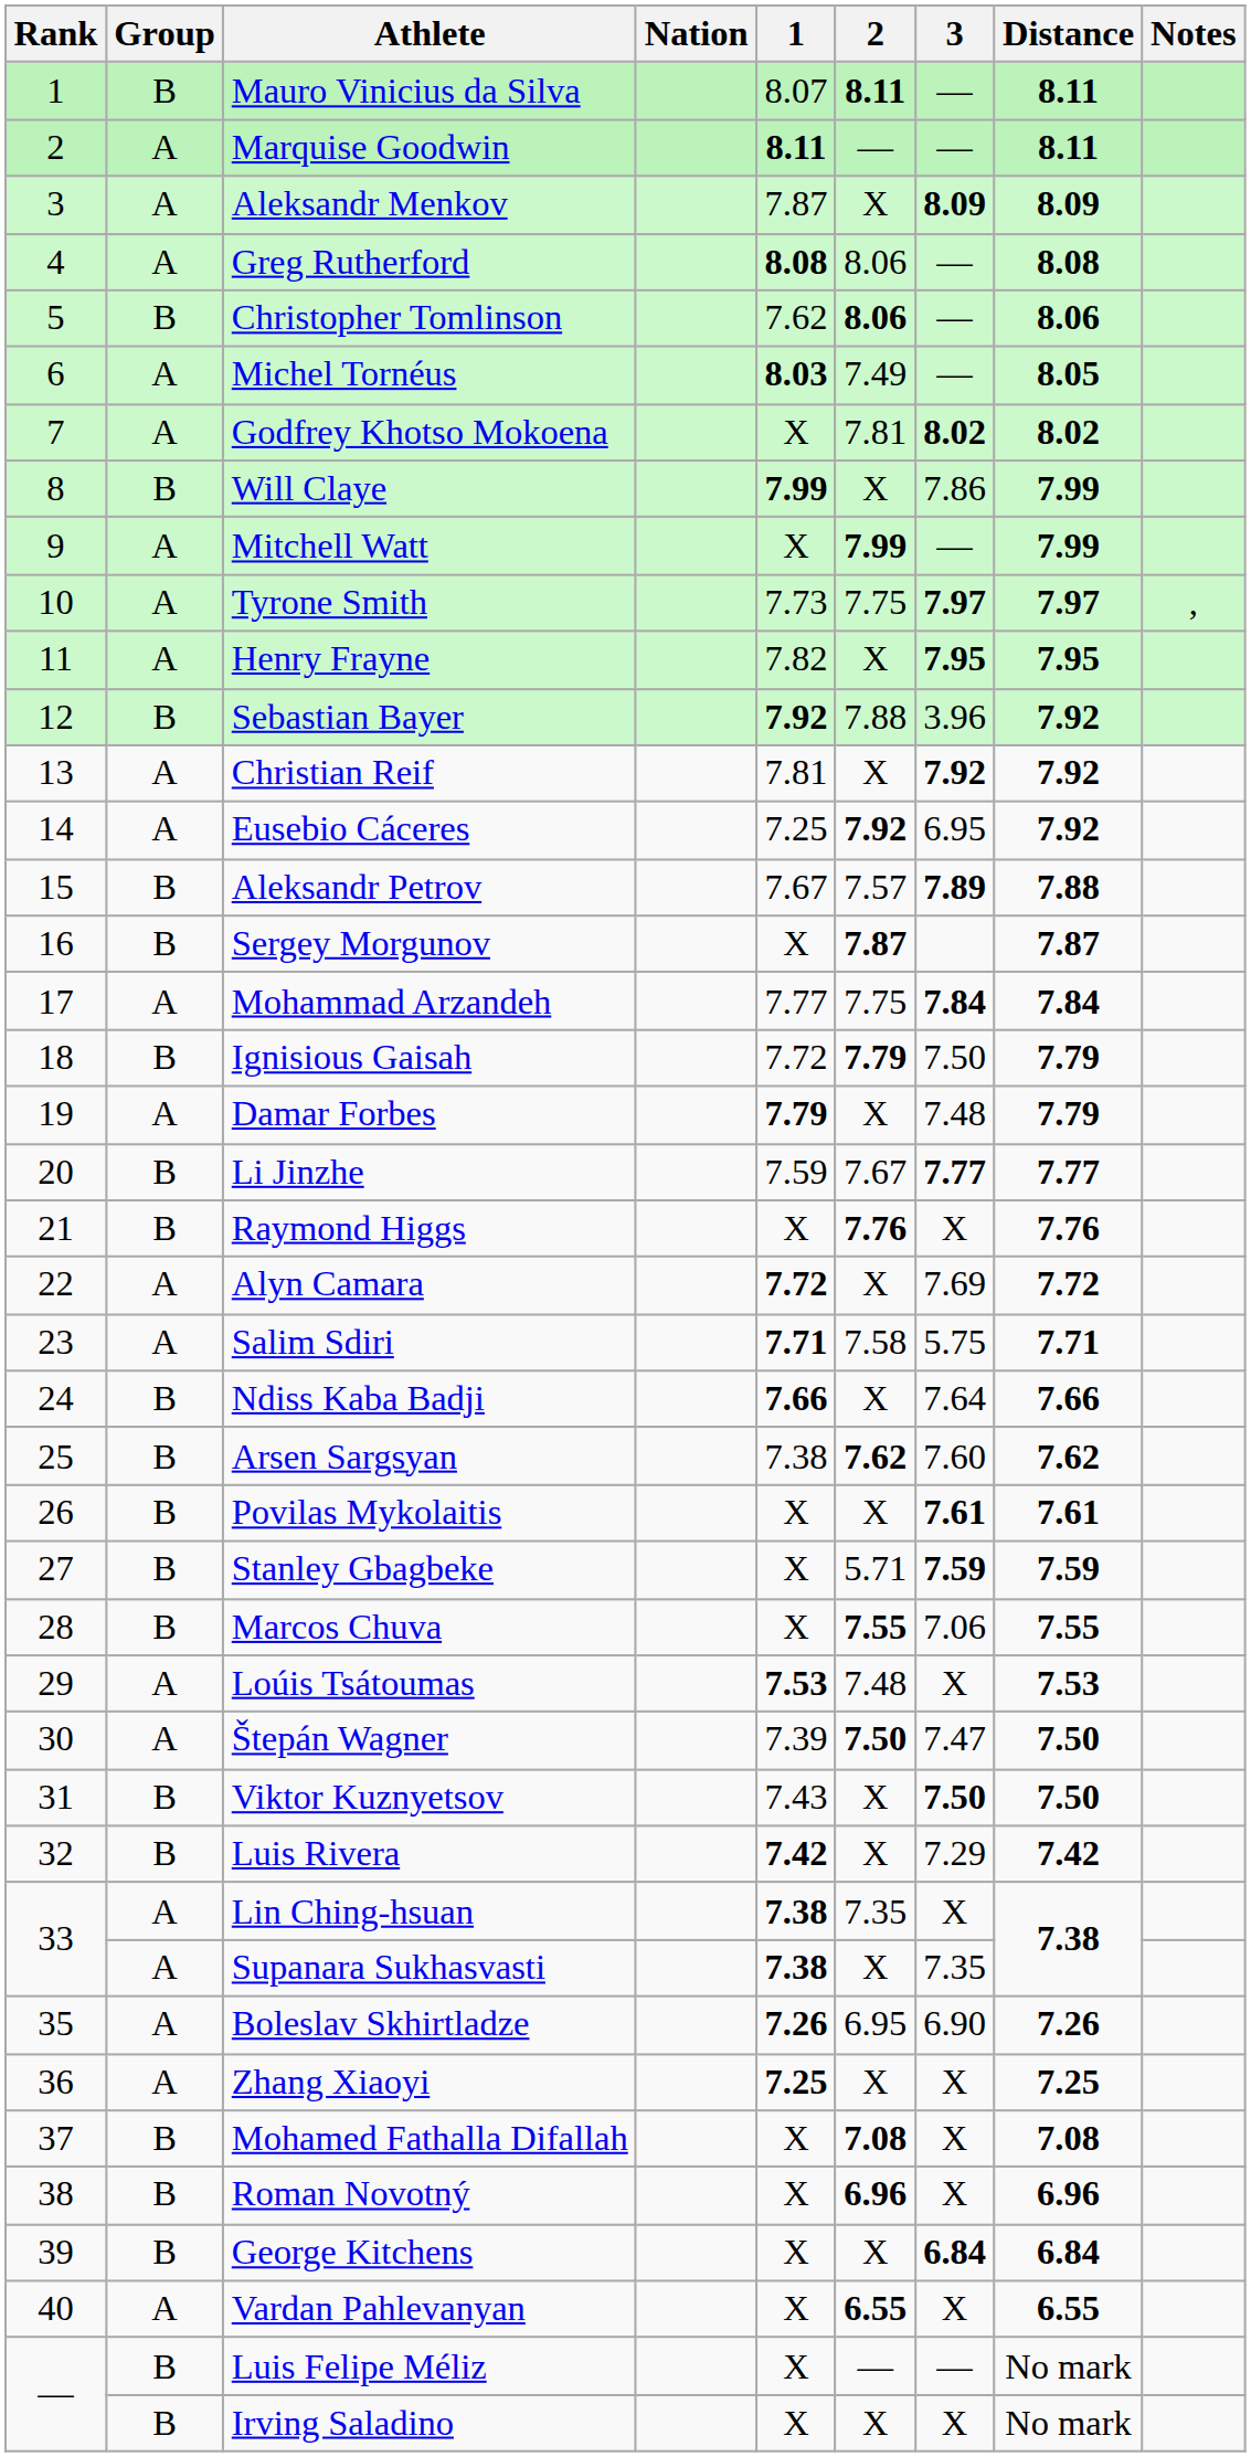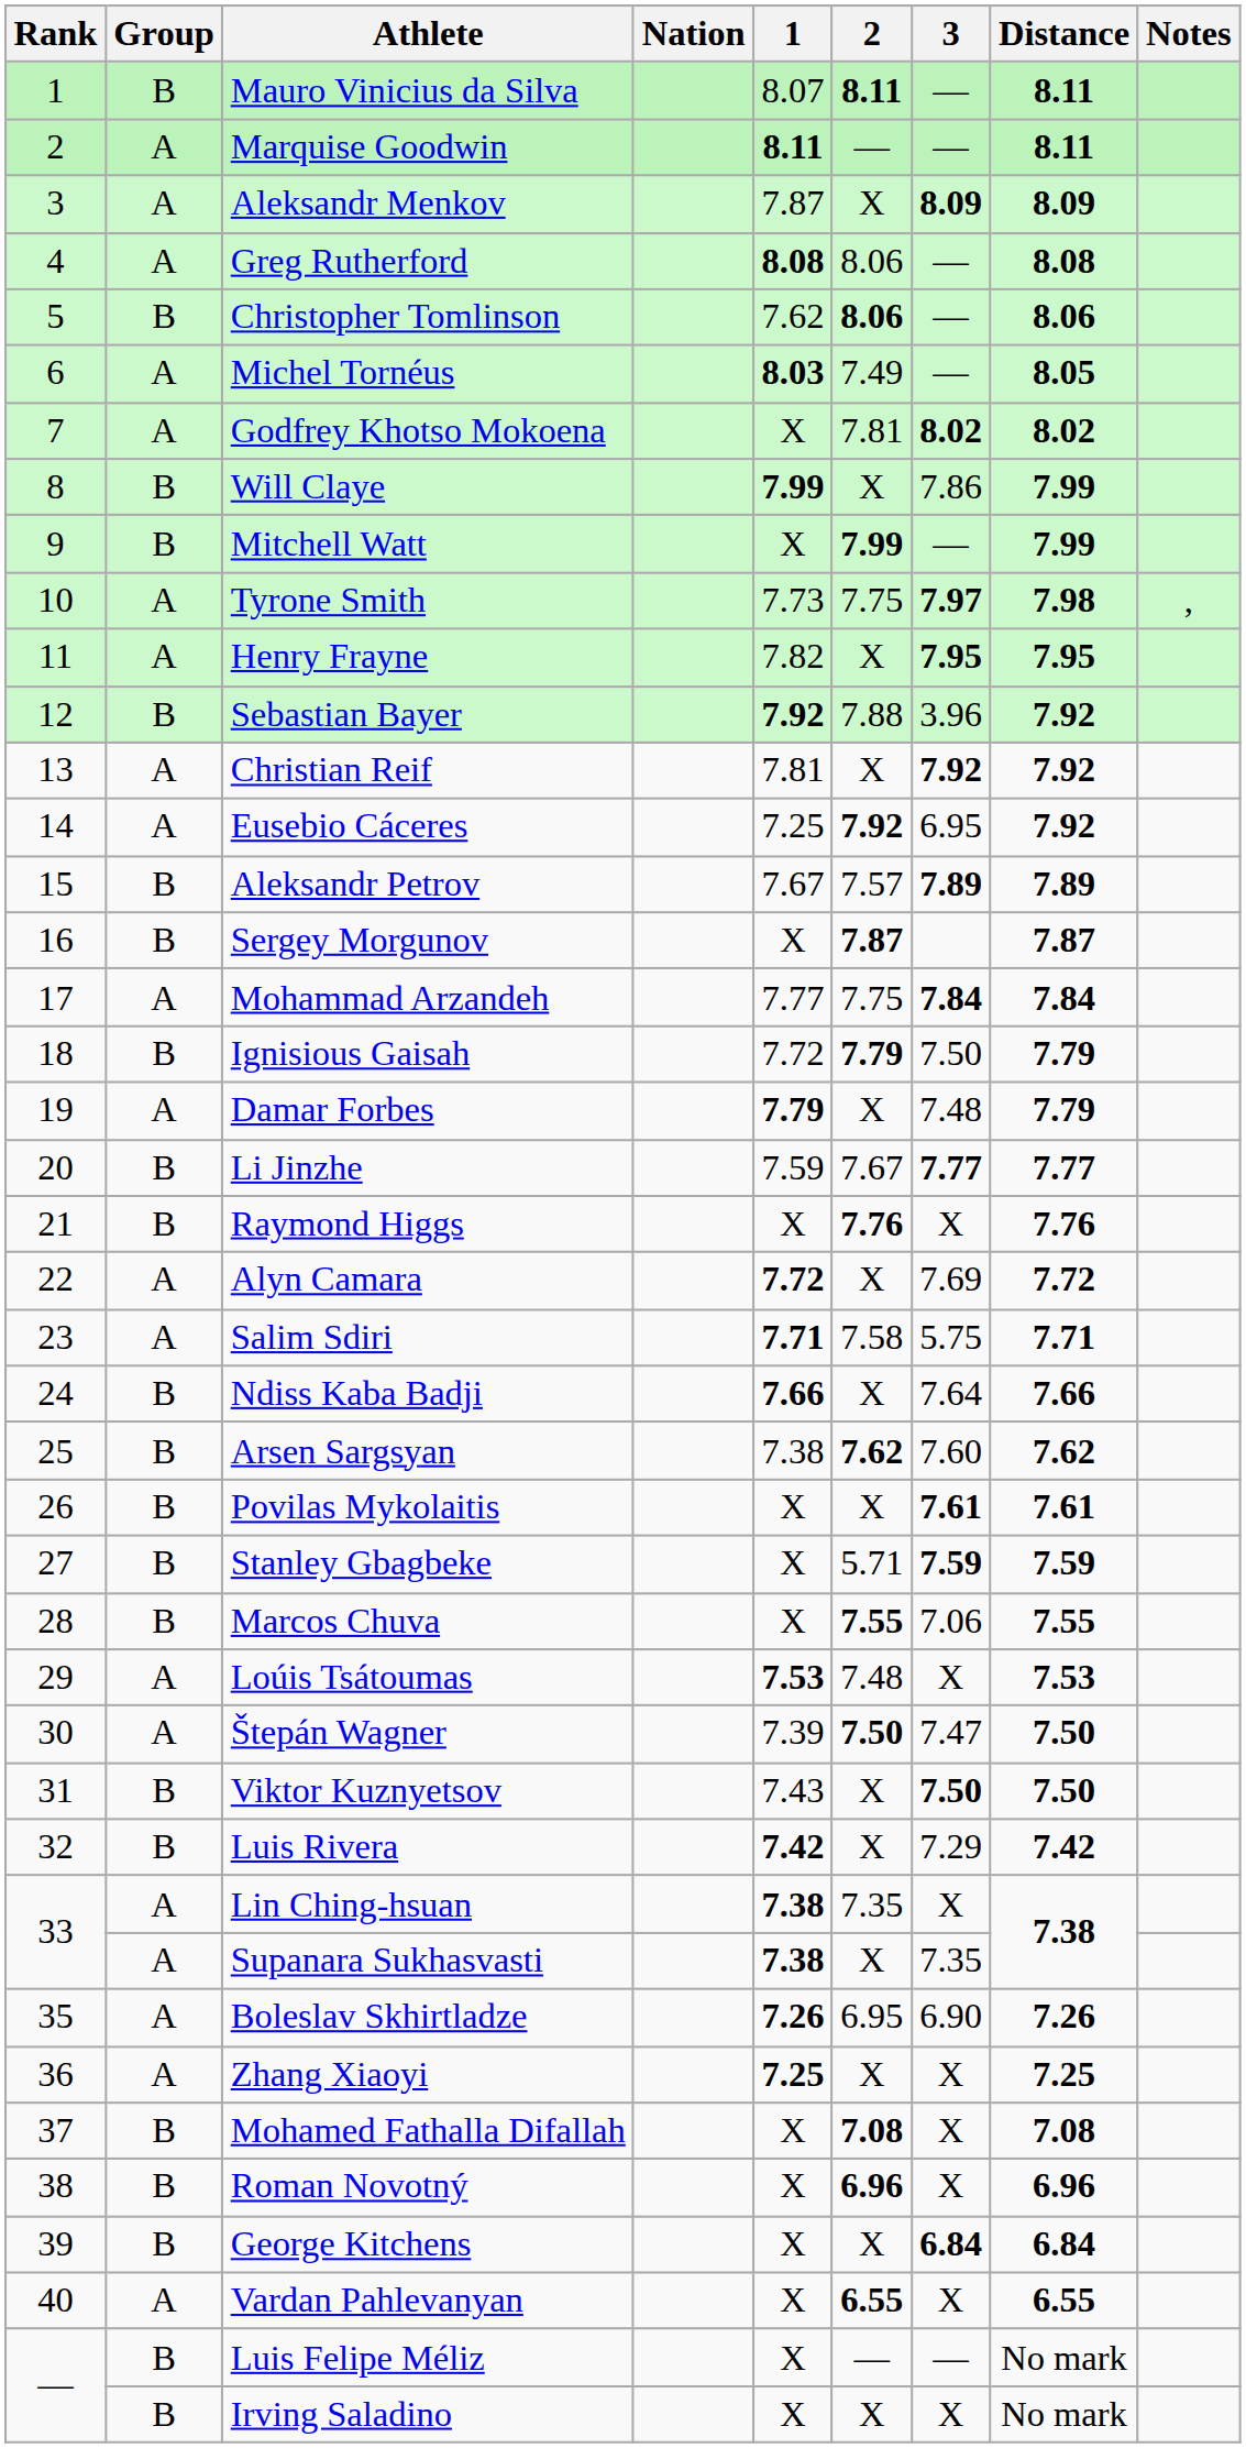Mitchell Watt | Group: A -> B
Tyrone Smith | Distance: 7.97 -> 7.98
Aleksandr Petrov | Distance: 7.88 -> 7.89
